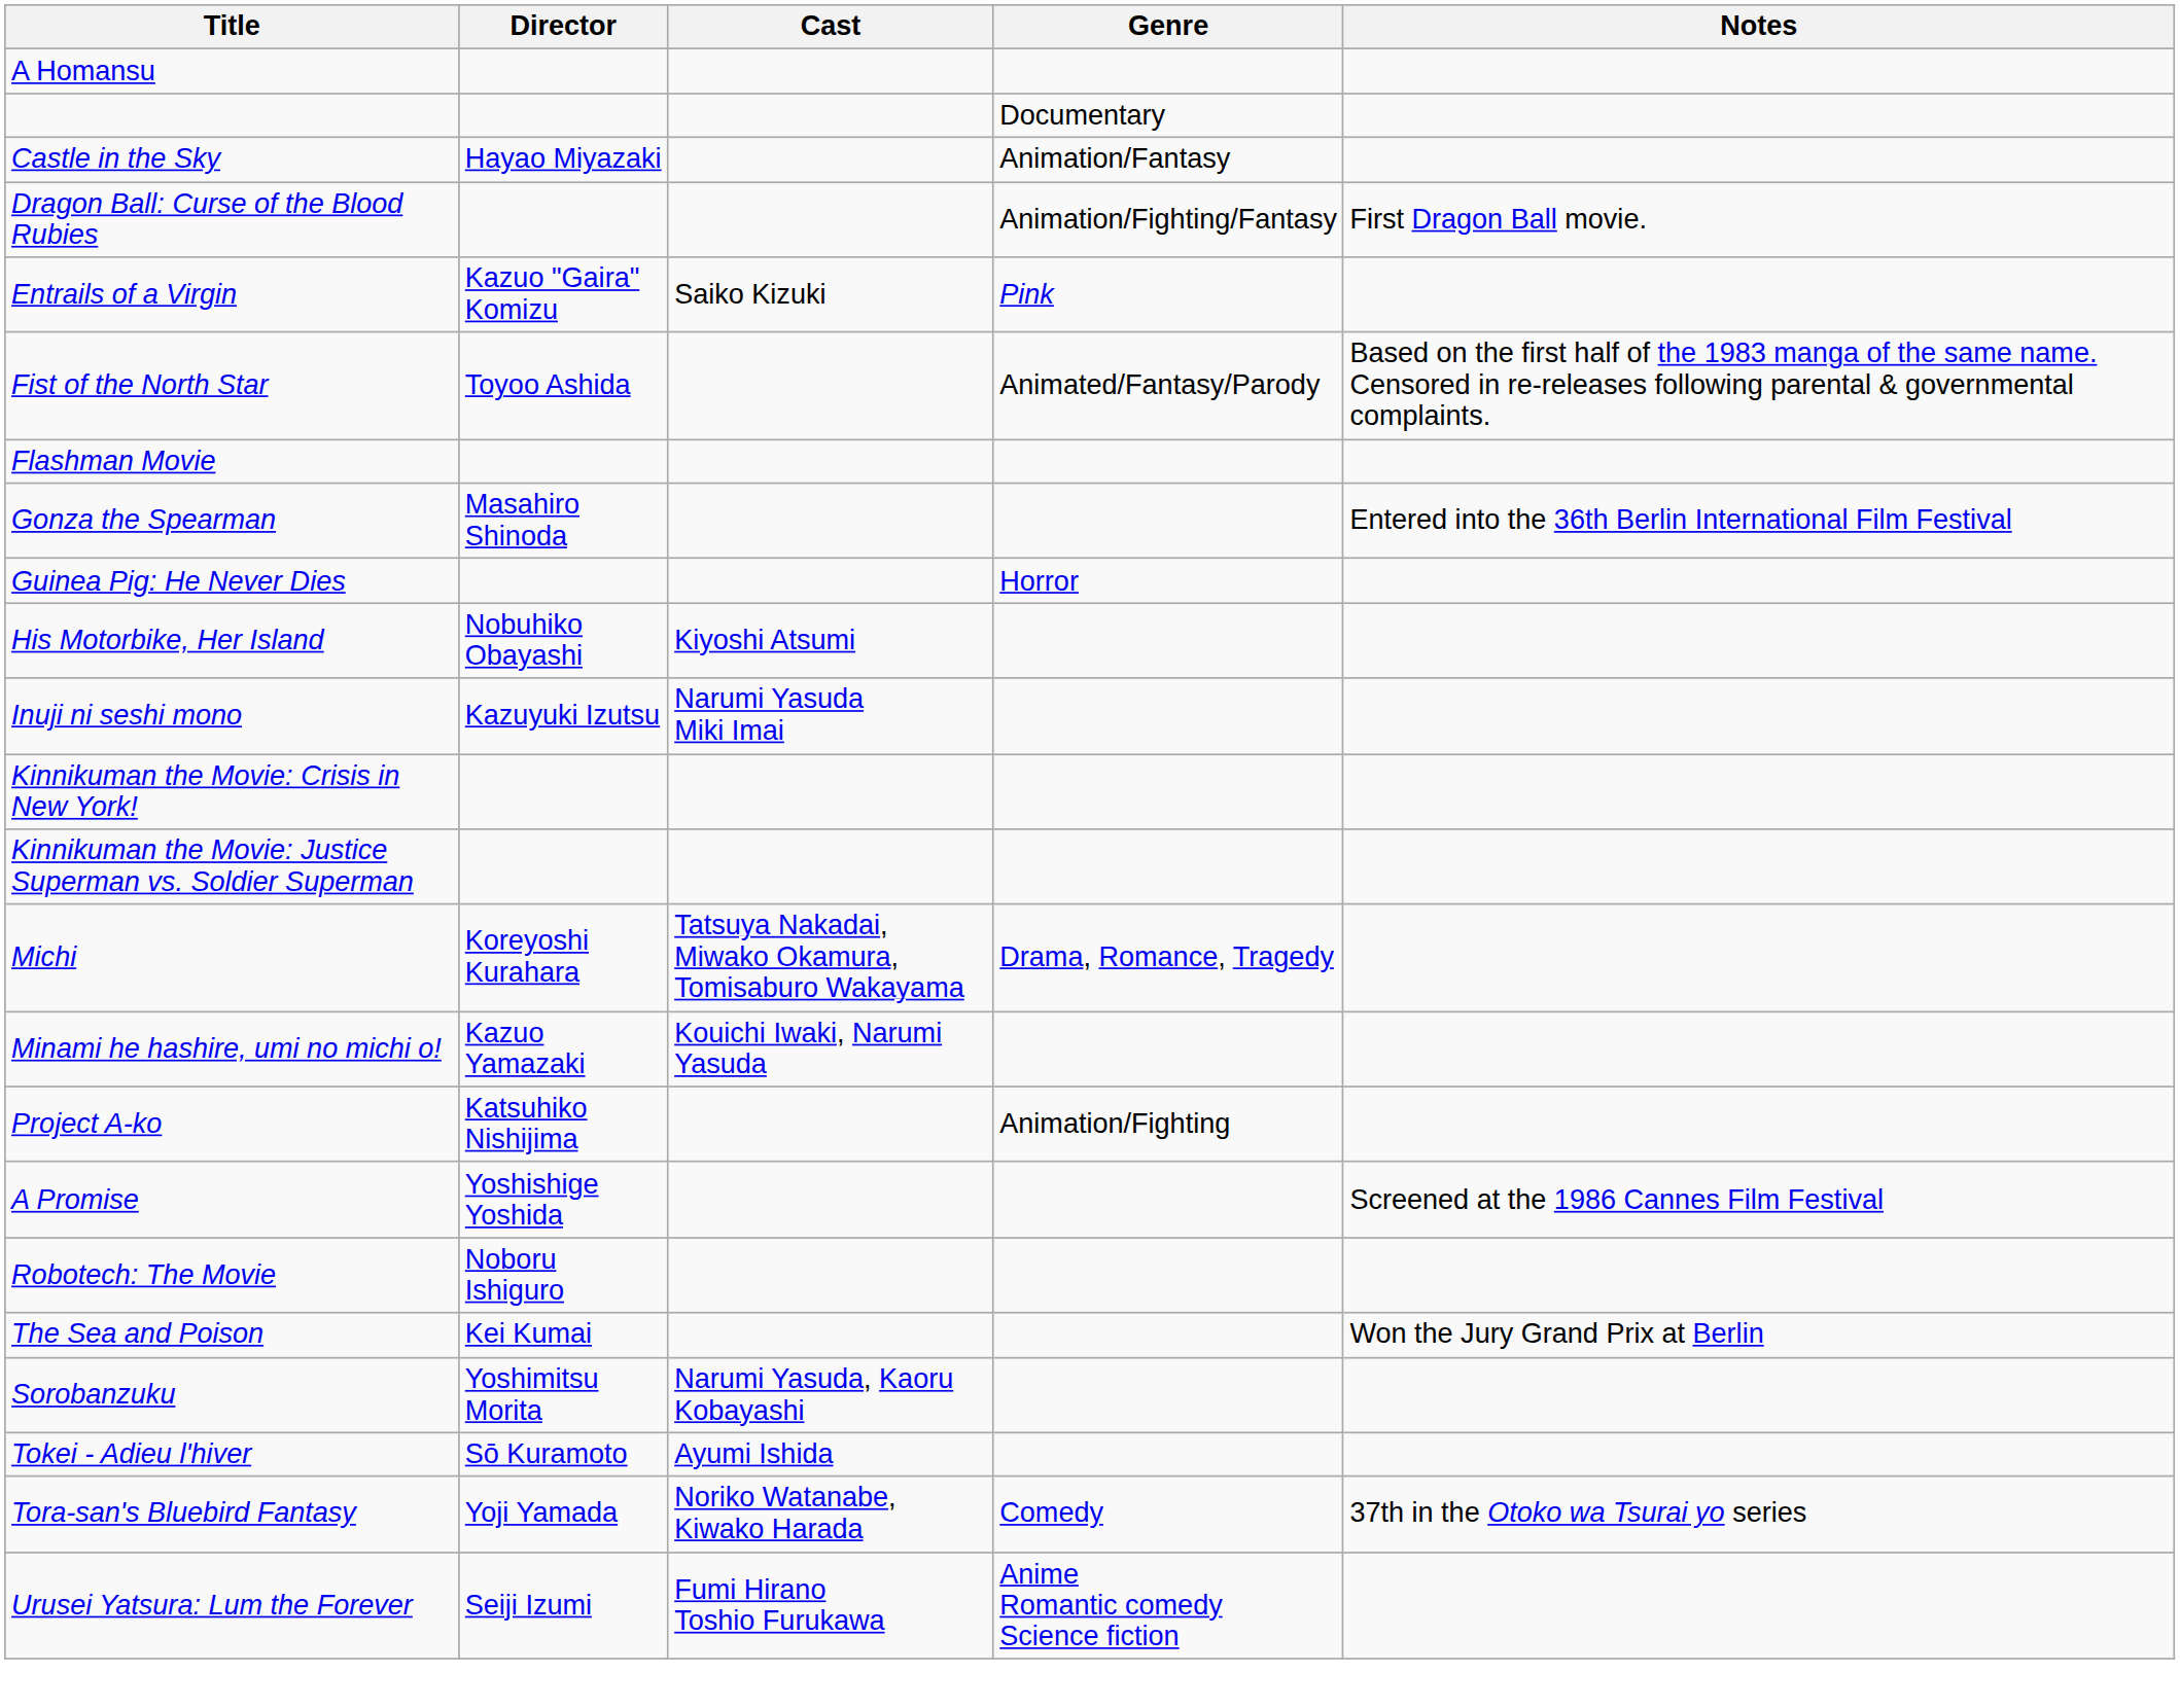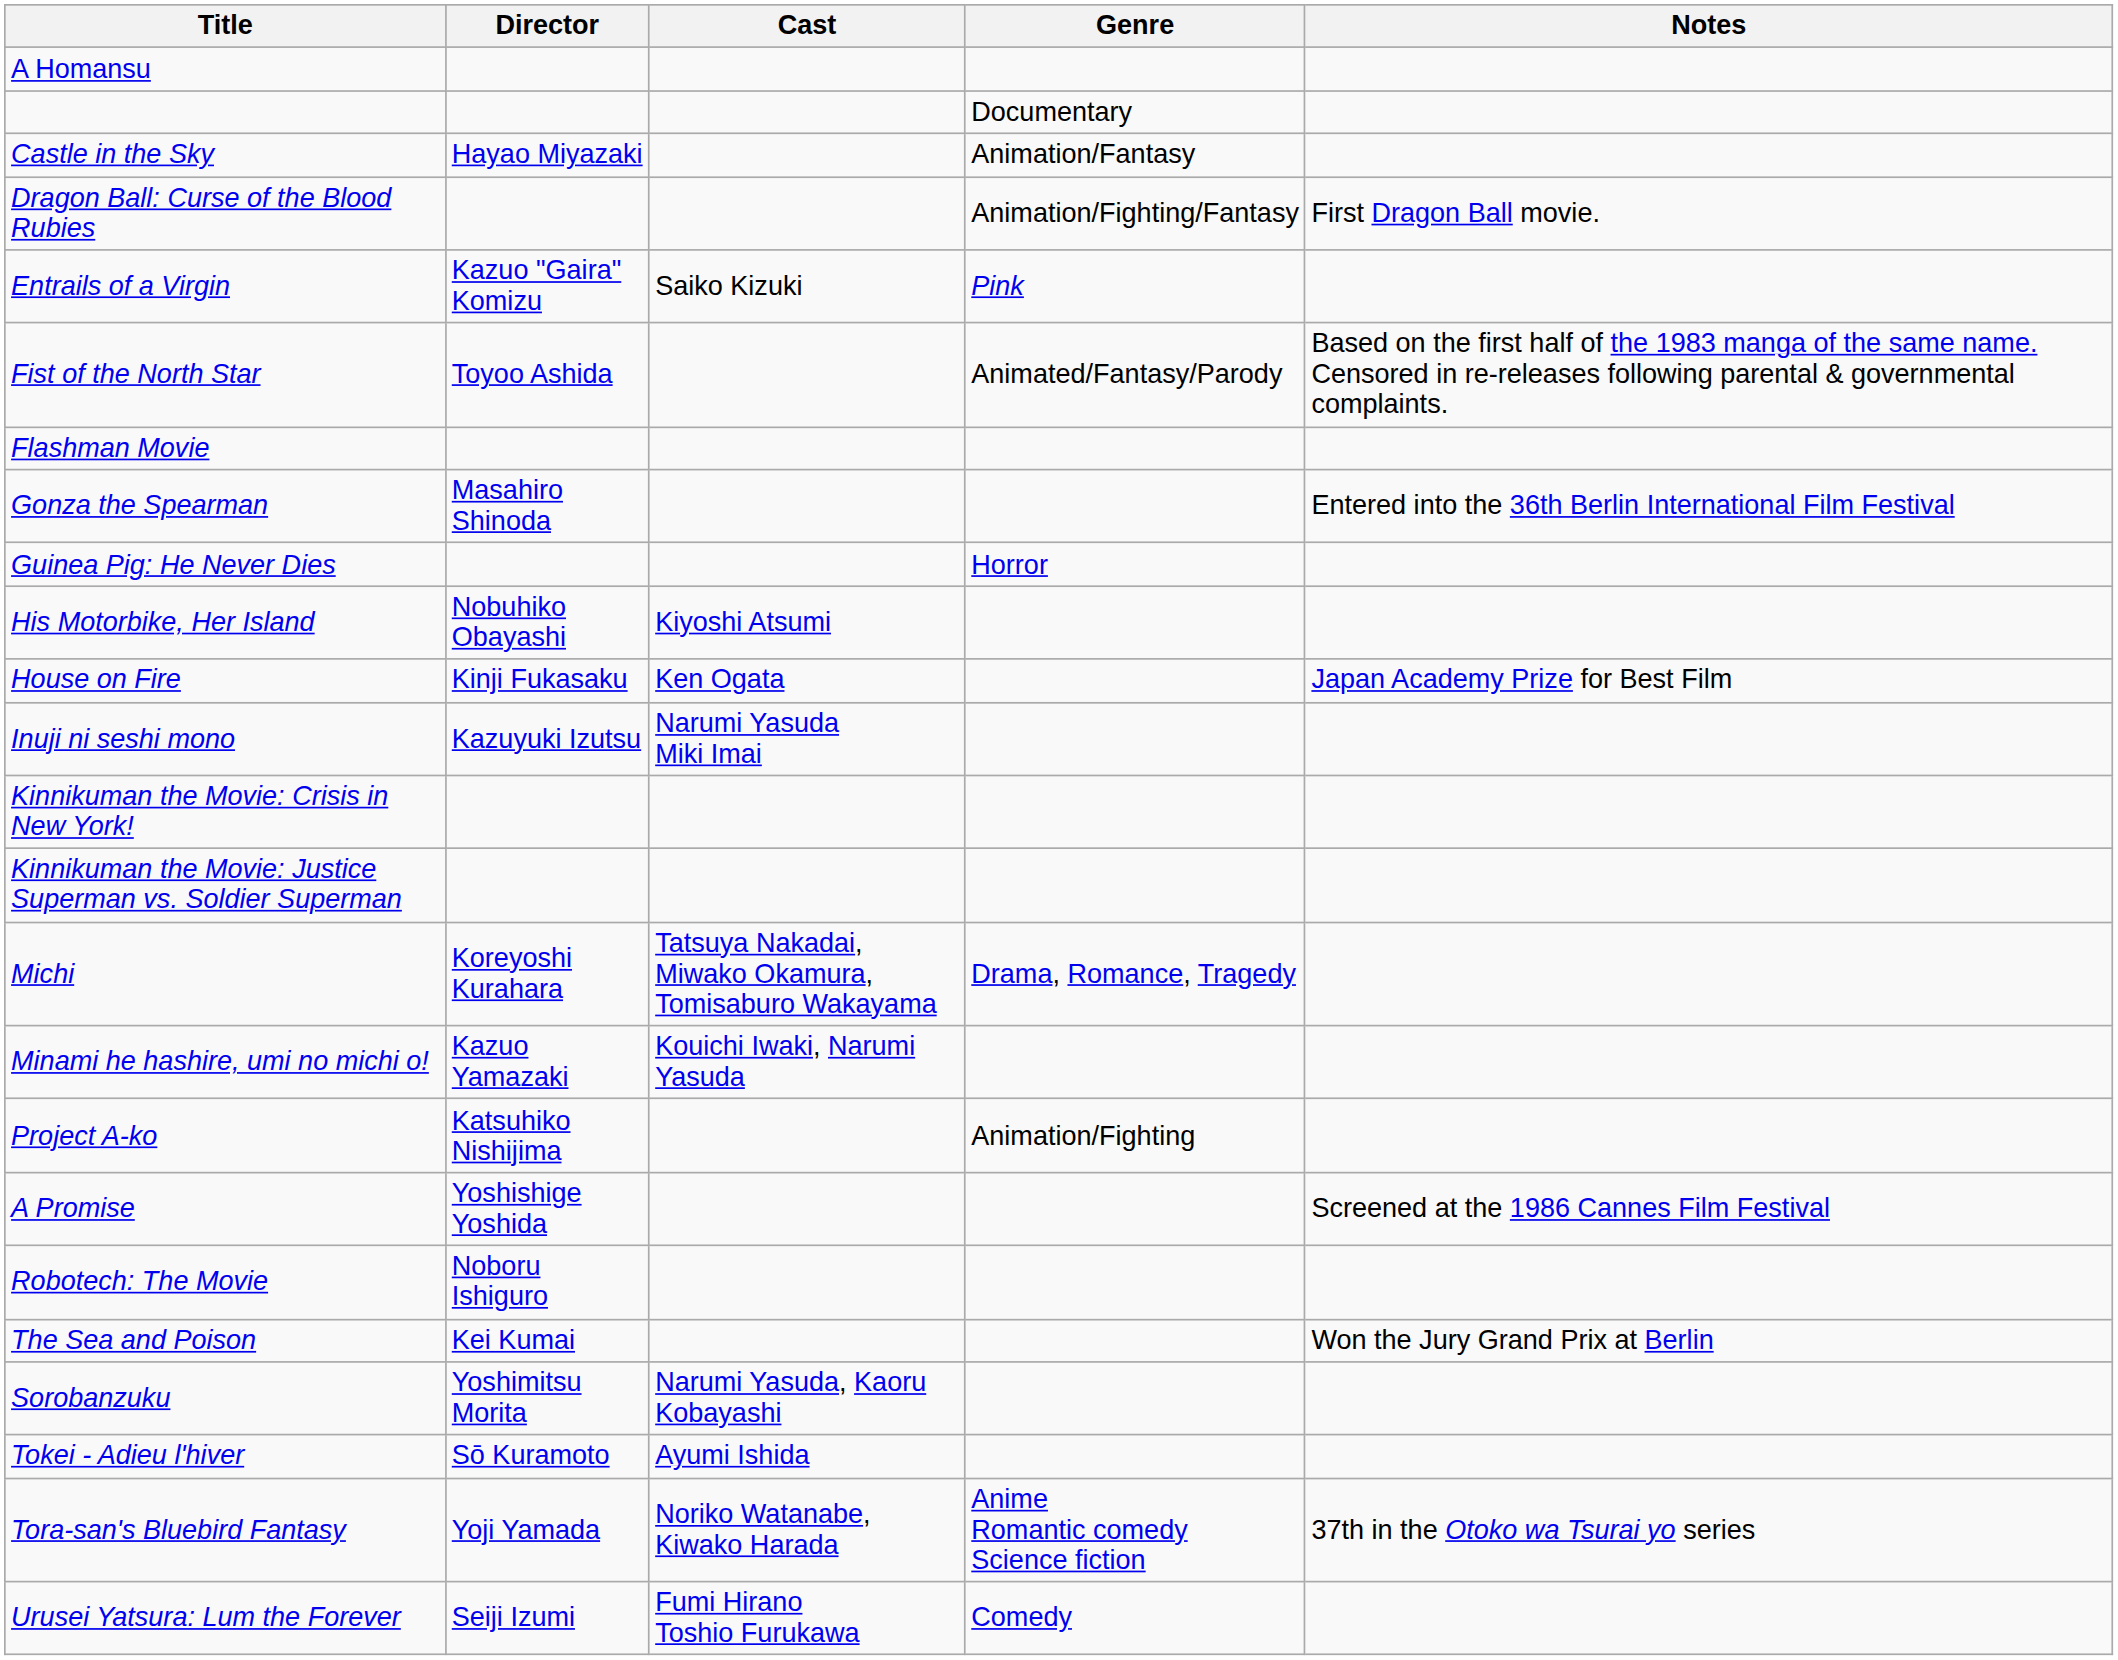+ row: House on Fire | Kinji Fukasaku | Ken Ogata | Japan Academy Prize for Best Film
Tora-san's Bluebird Fantasy | Genre: Comedy -> Anime Romantic comedy Science fiction
Urusei Yatsura: Lum the Forever | Genre: Anime Romantic comedy Science fiction -> Comedy
